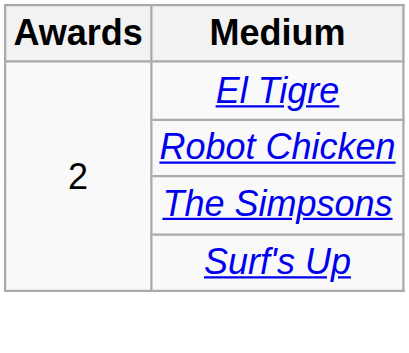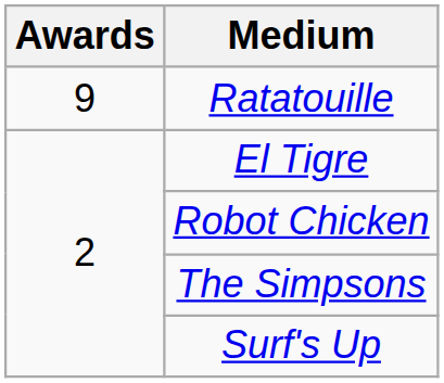+ row: 9 | Ratatouille
